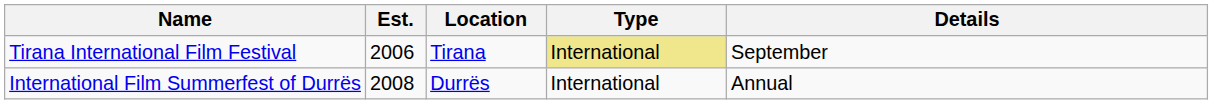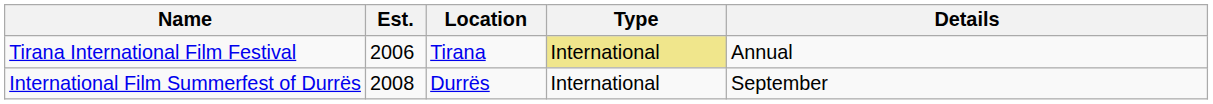Tirana International Film Festival | Details: September -> Annual
International Film Summerfest of Durrës | Details: Annual -> September
